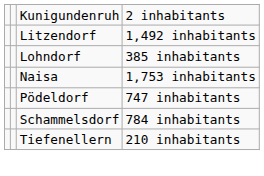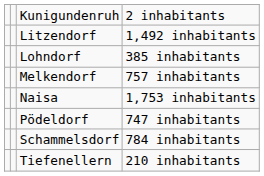+ row: Melkendorf | 757 inhabitants
